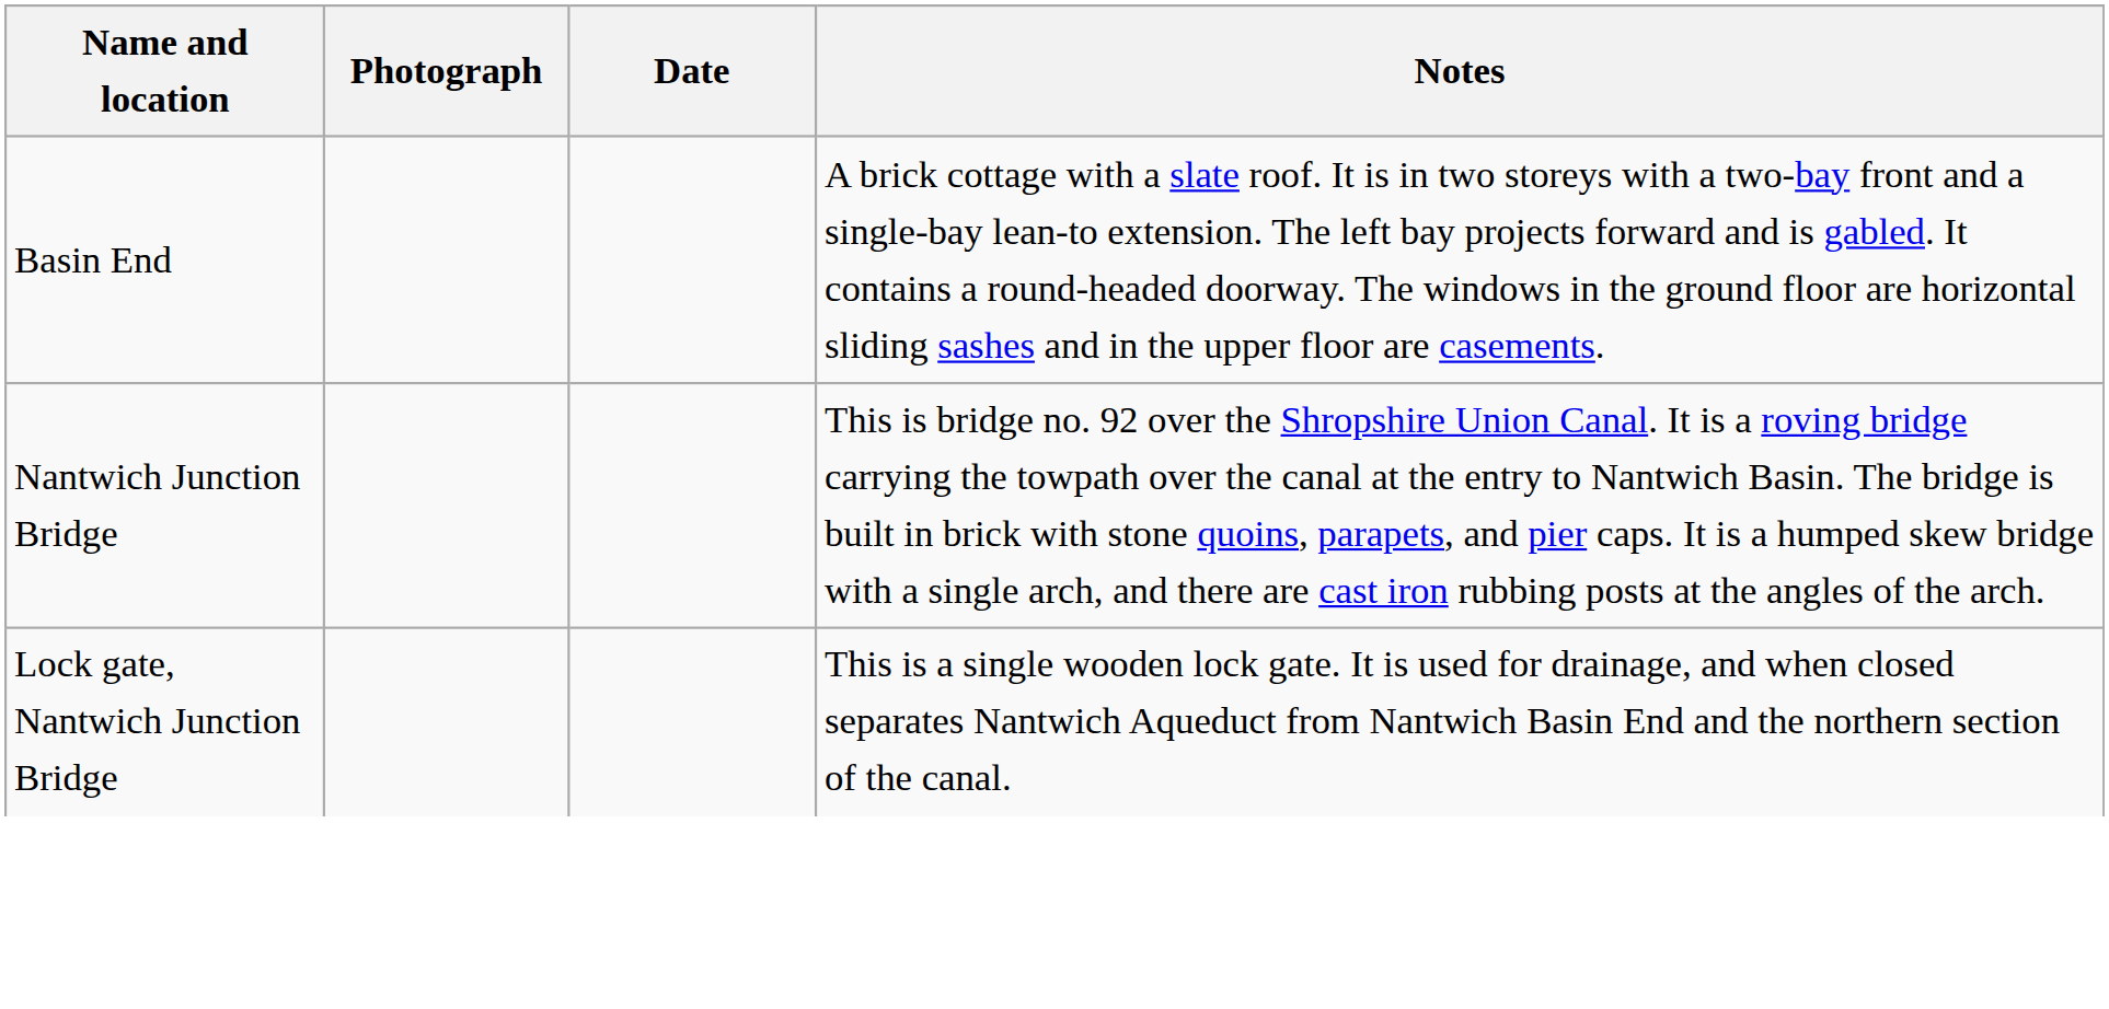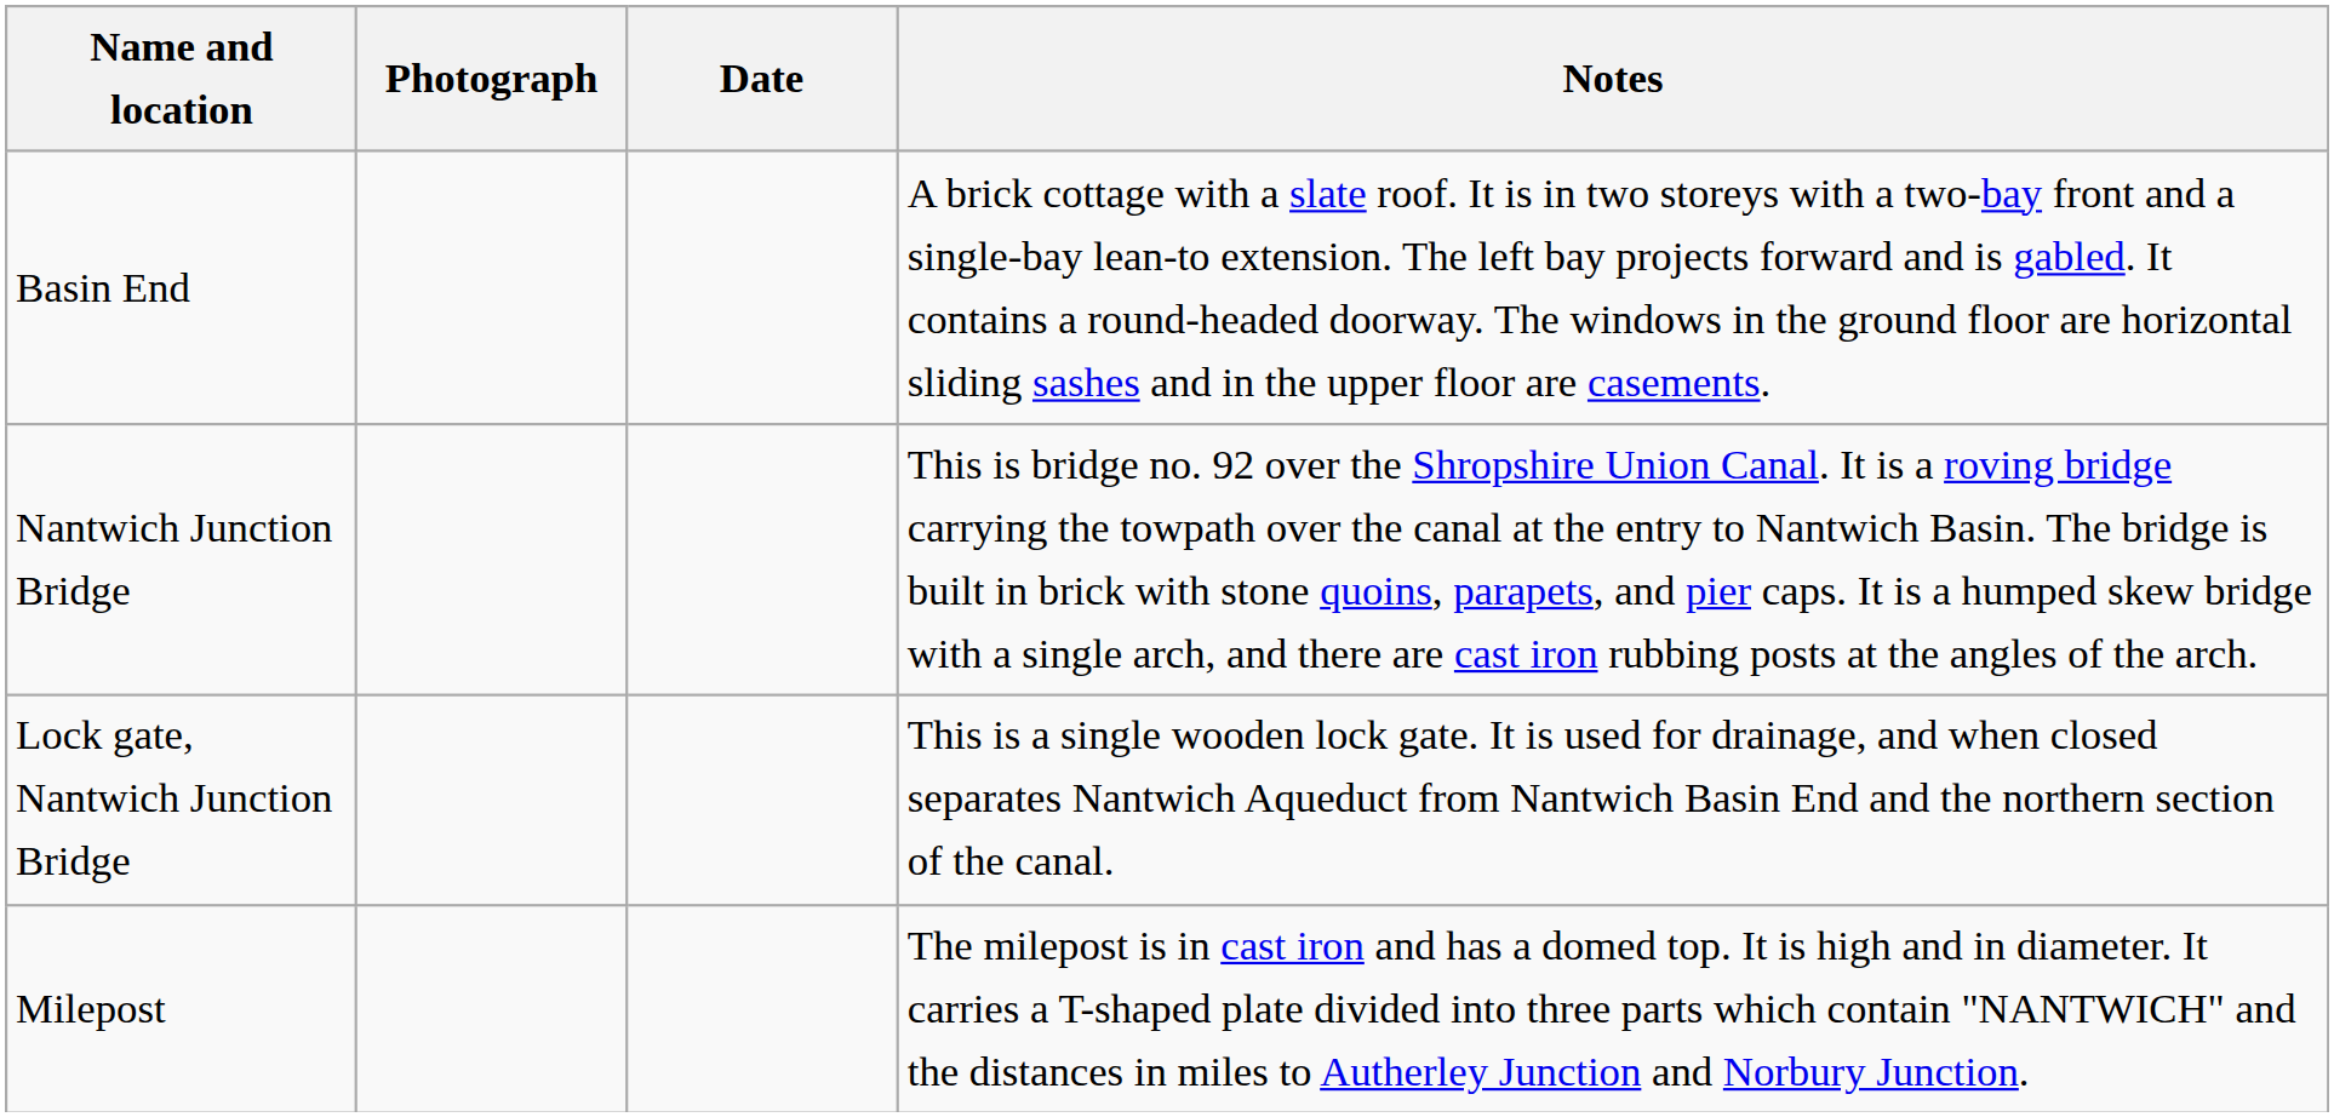+ row: Milepost | The milepost is in cast iron and has a domed top. It is high and in diameter. It carries a T-shaped plate divided into three parts which contain "NANTWICH" and the distances in miles to Autherley Junction and Norbury Junction.
